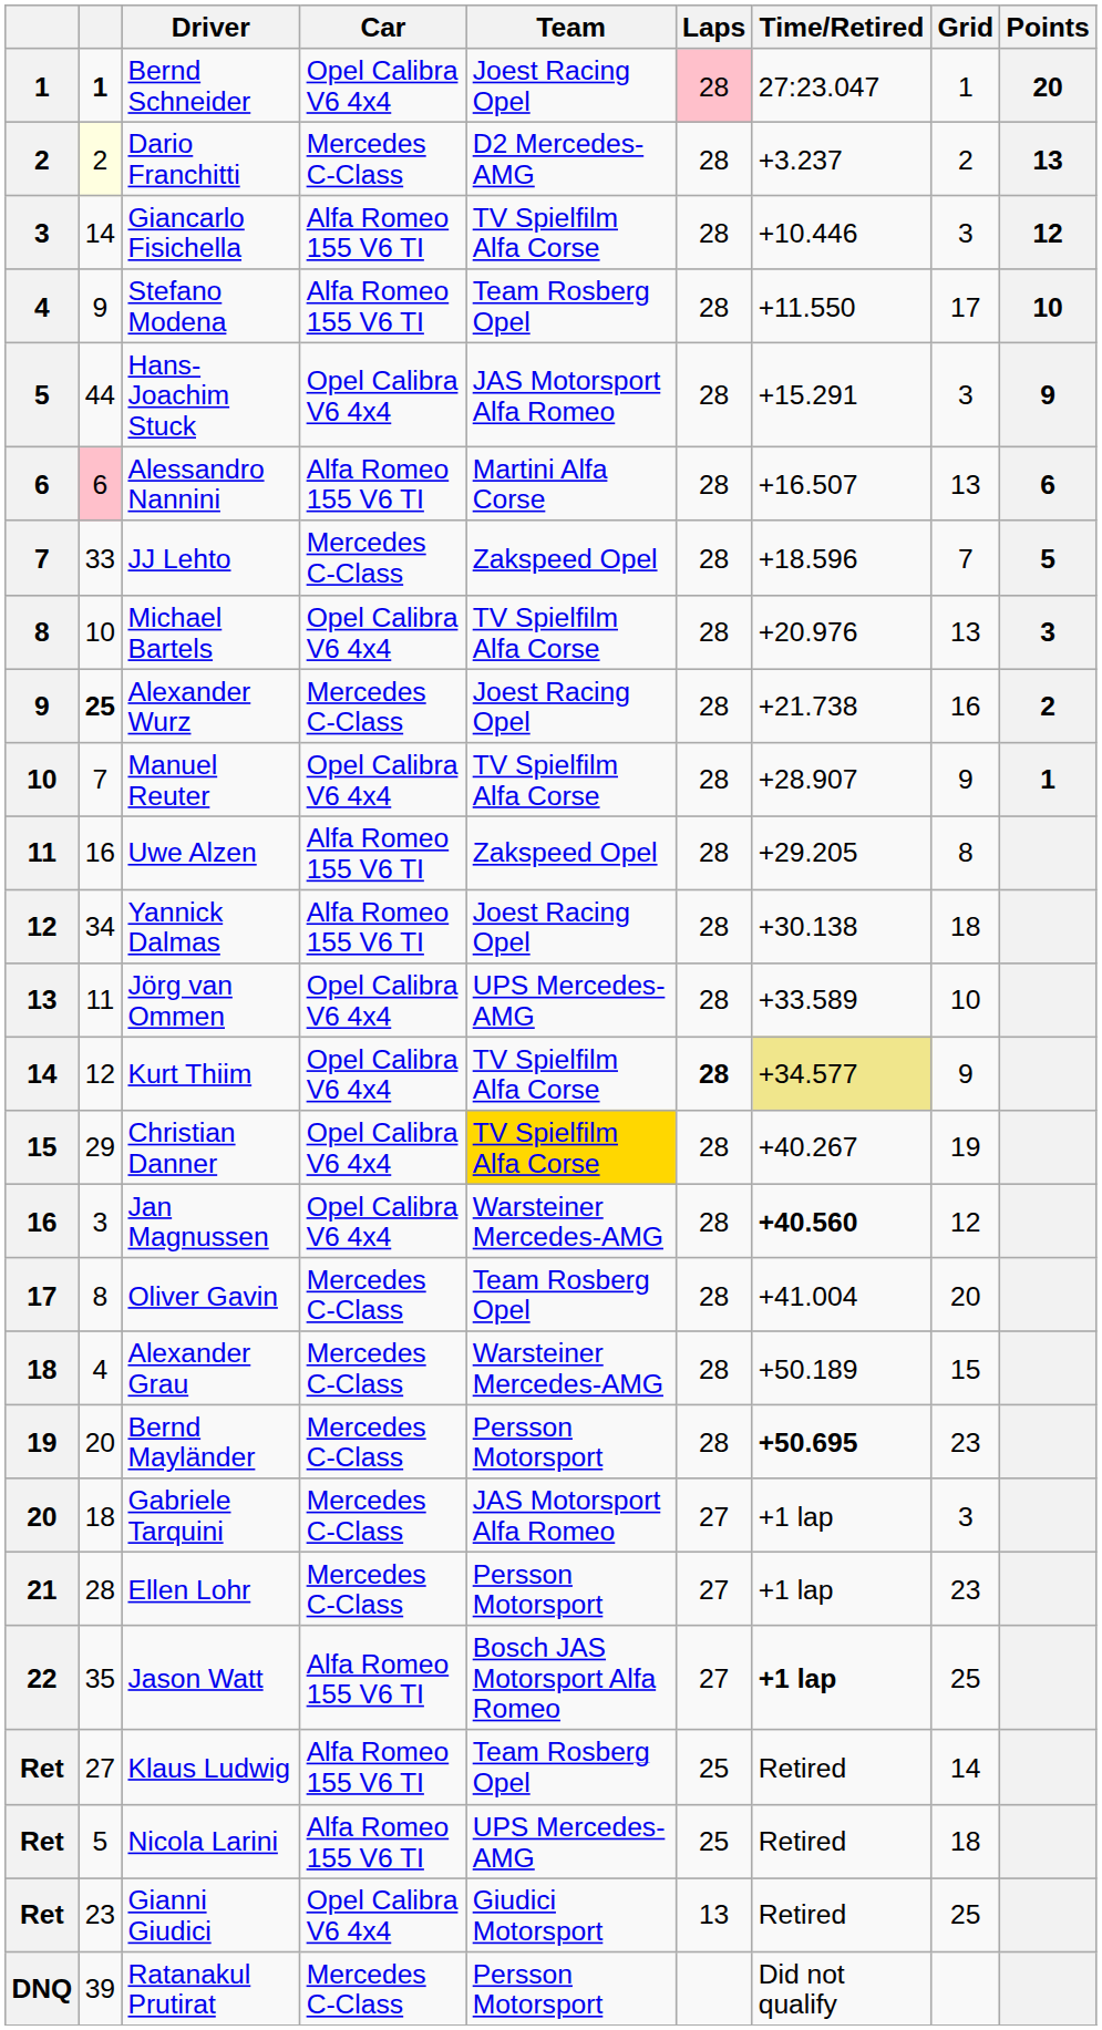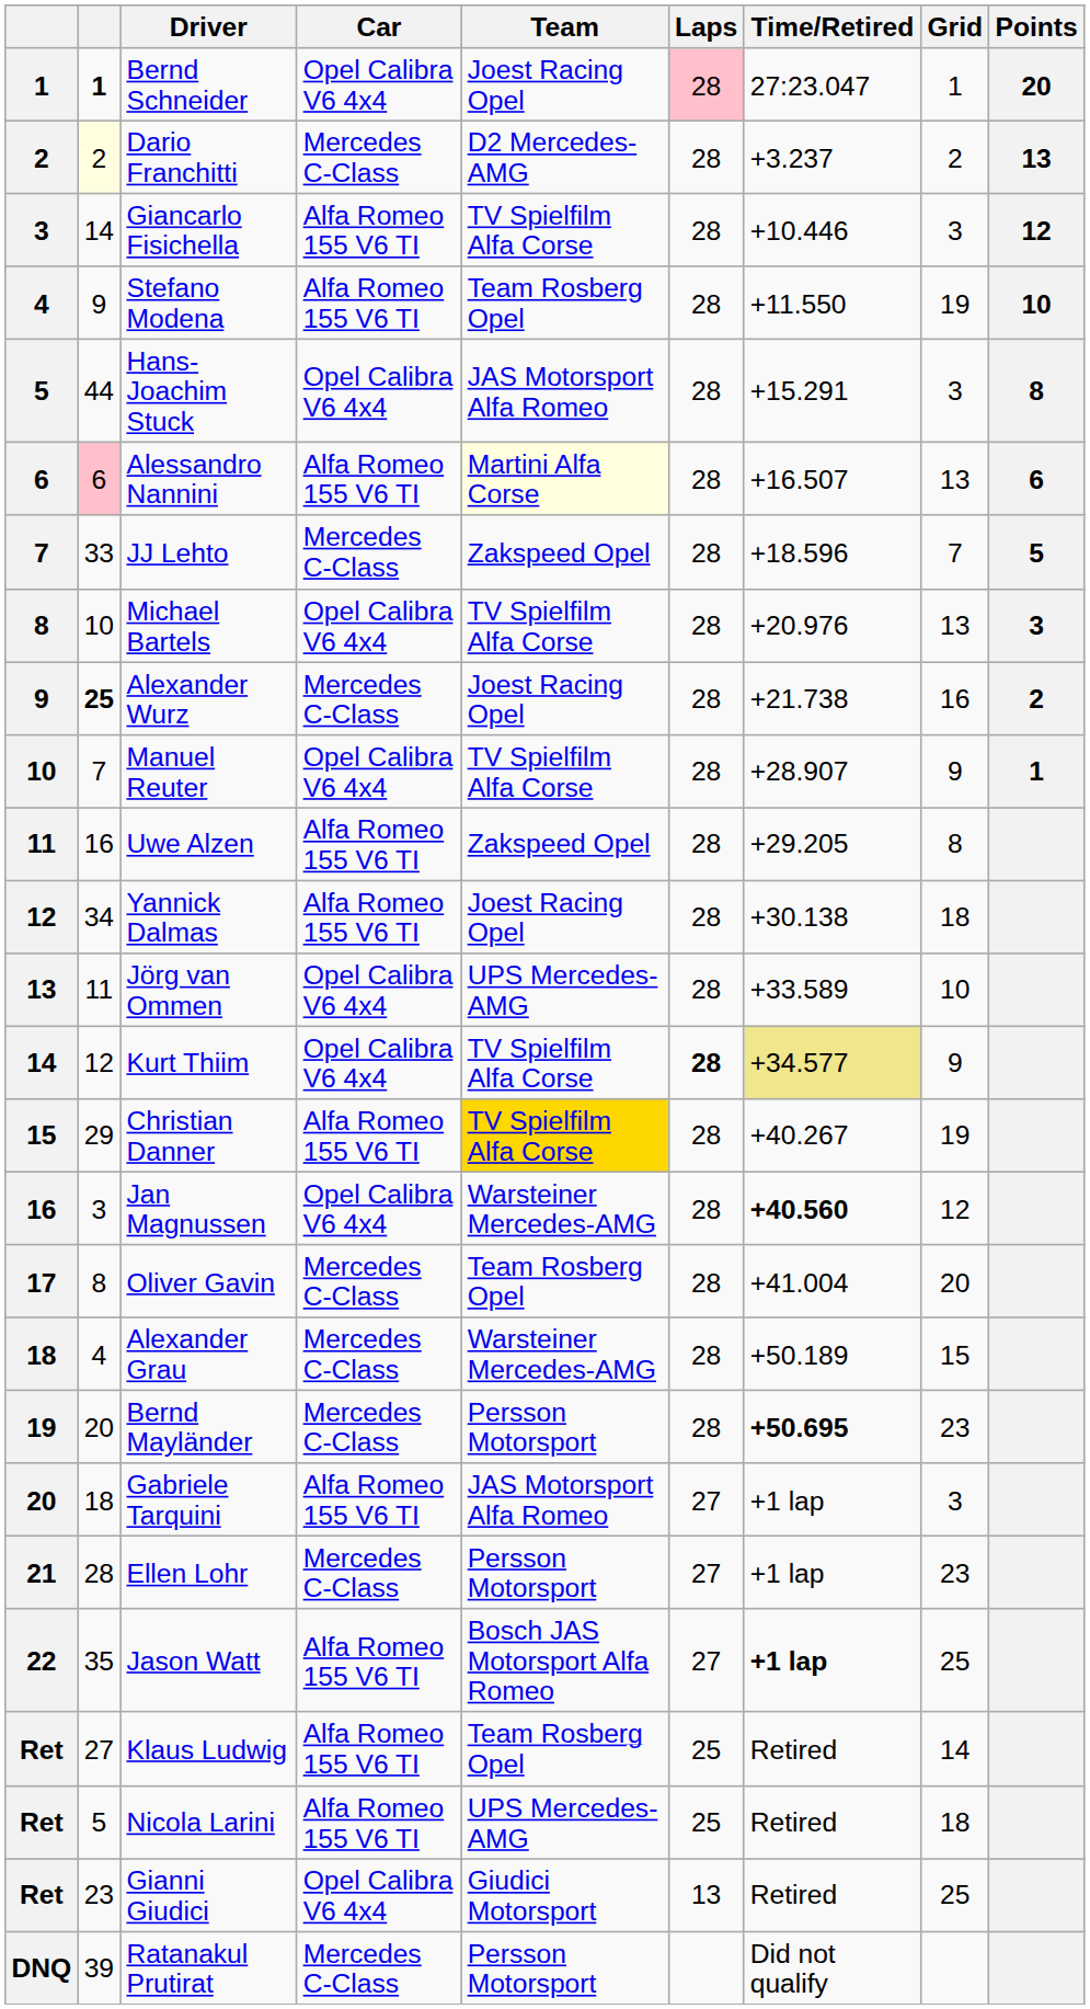Stefano Modena | Grid: 17 -> 19
Hans-Joachim Stuck | Points: 9 -> 8
Alessandro Nannini | Team: no background -> lightyellow background
Christian Danner | Car: Opel Calibra V6 4x4 -> Alfa Romeo 155 V6 TI
Gabriele Tarquini | Car: Mercedes C-Class -> Alfa Romeo 155 V6 TI
